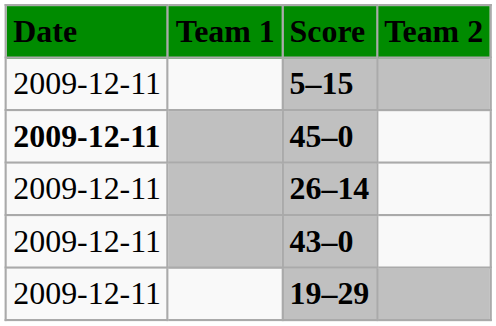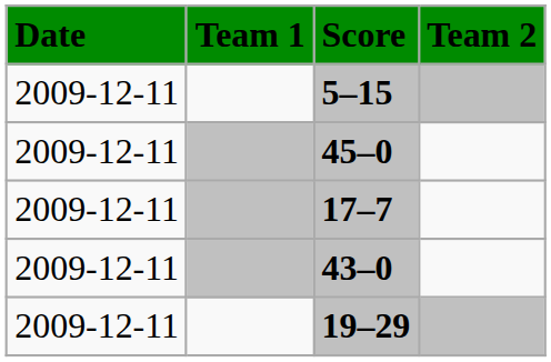45–0 | Date: bold -> normal
- row: 2009-12-11 | 26–14
+ row: 2009-12-11 | 17–7
